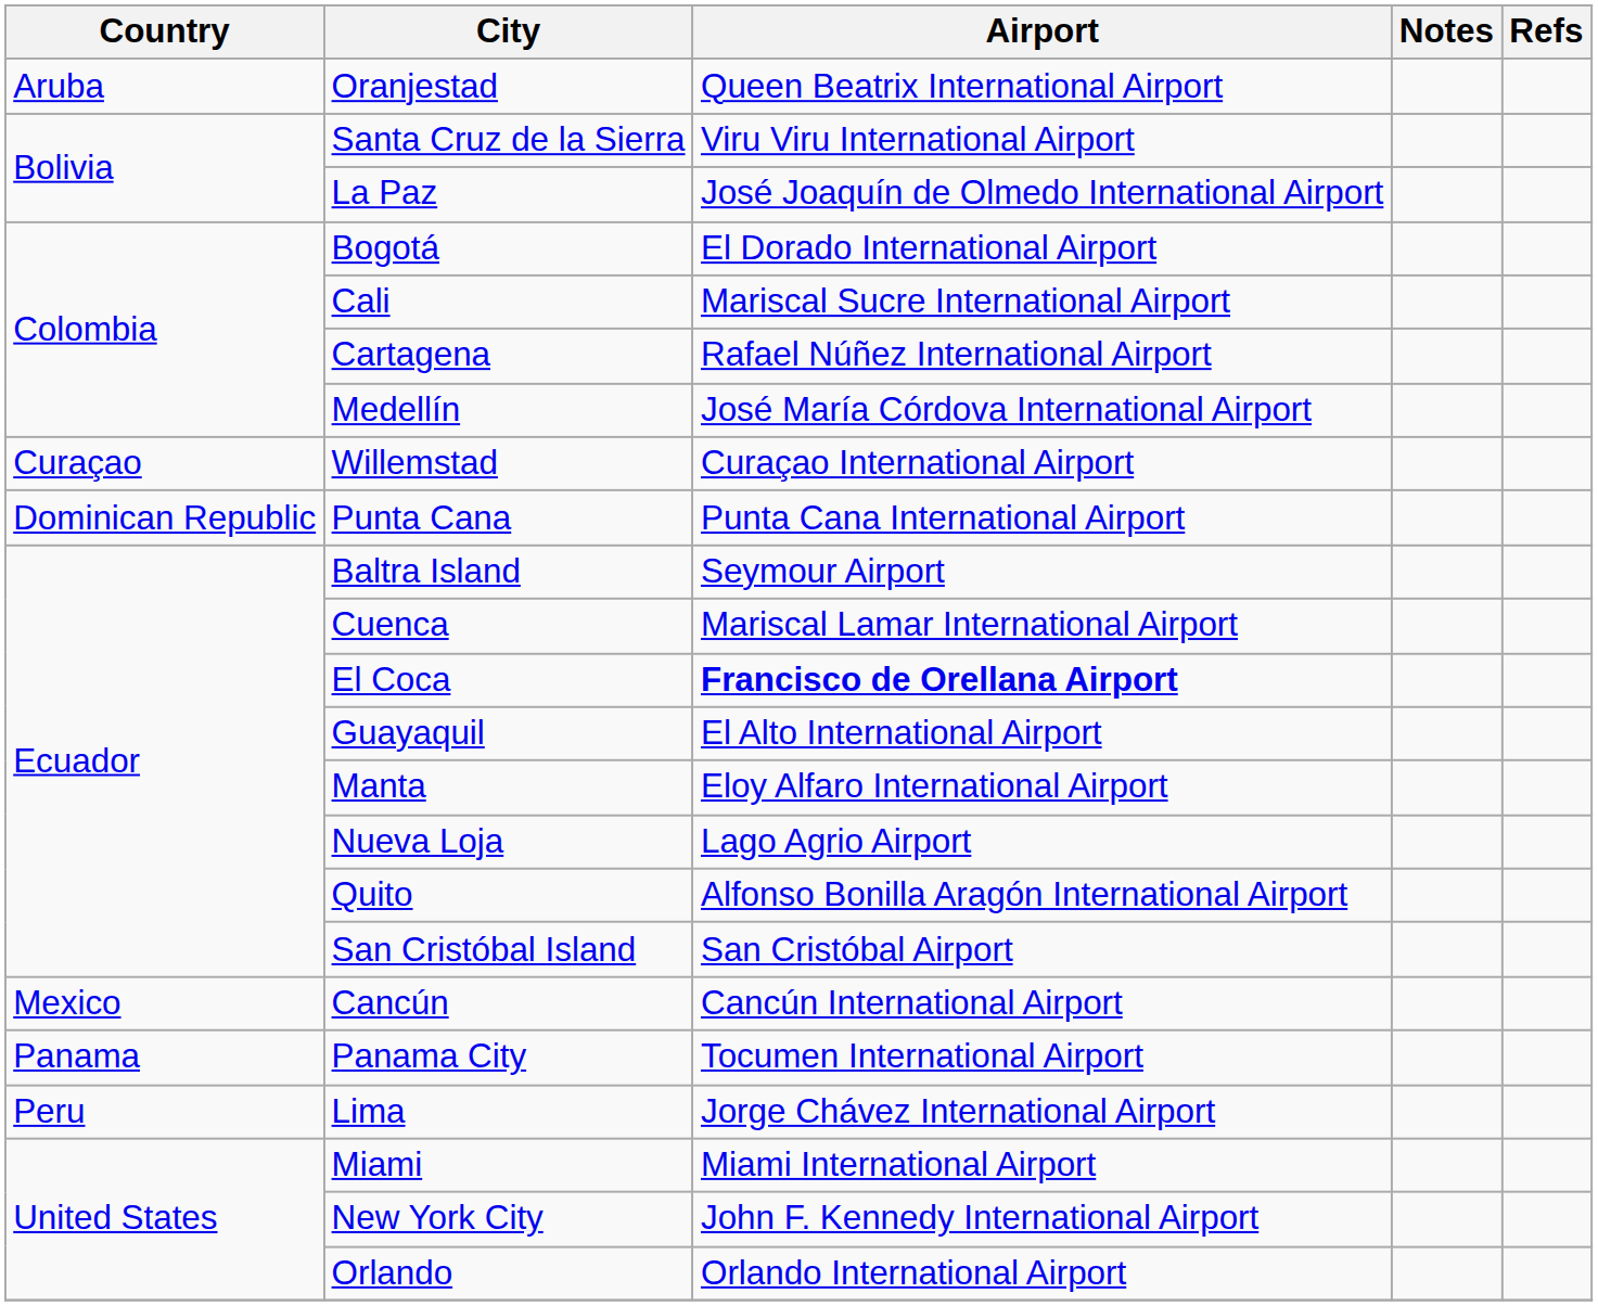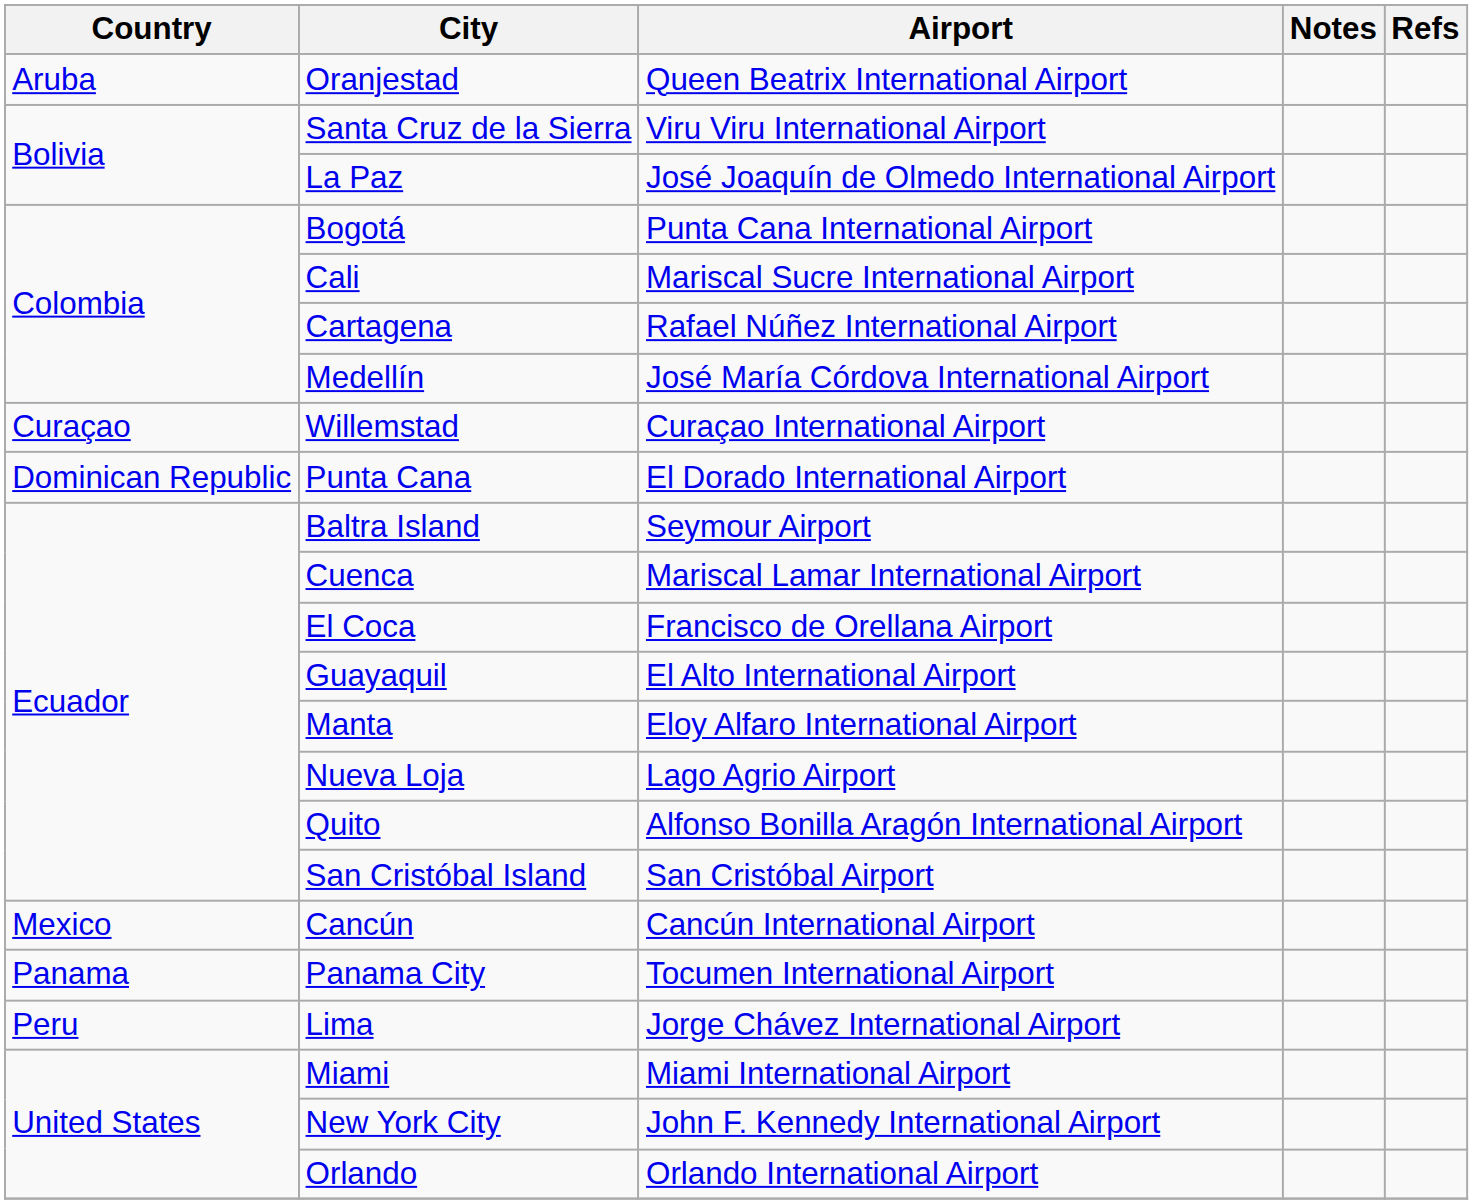Bogotá | Airport: El Dorado International Airport -> Punta Cana International Airport
Punta Cana | Airport: Punta Cana International Airport -> El Dorado International Airport
El Coca | Airport: bold -> normal
